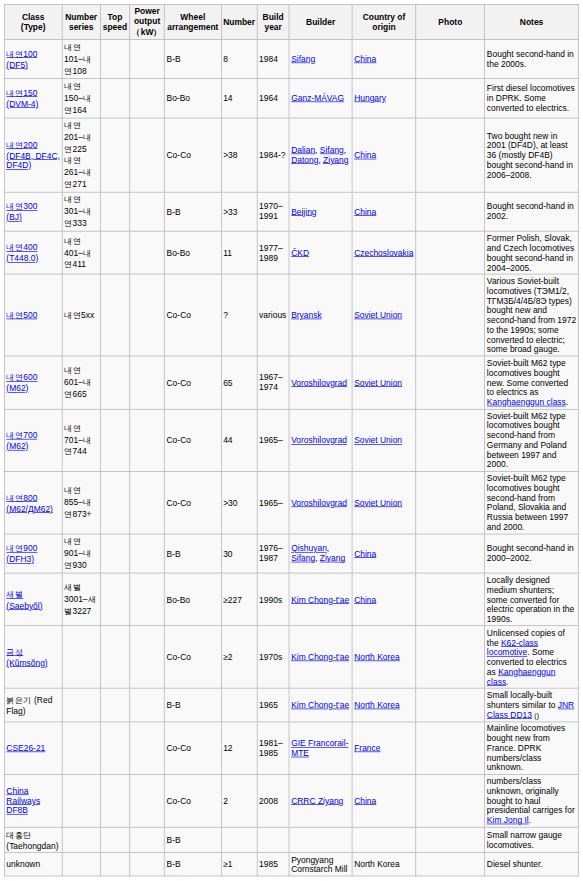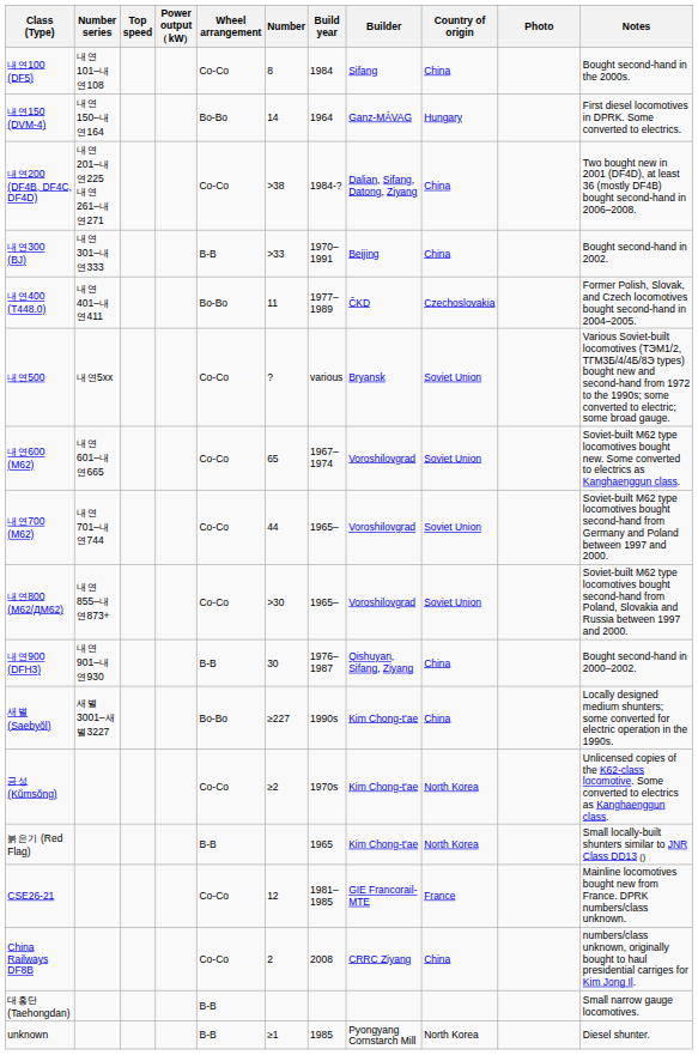내연100 (DF5) | Wheel arrangement: B-B -> Co-Co
